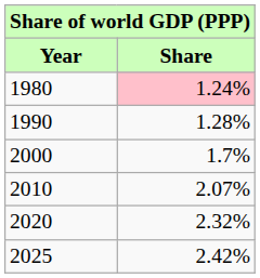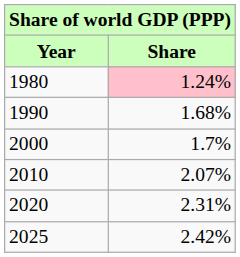1990 | Share: 1.28% -> 1.68%
2020 | Share: 2.32% -> 2.31%
